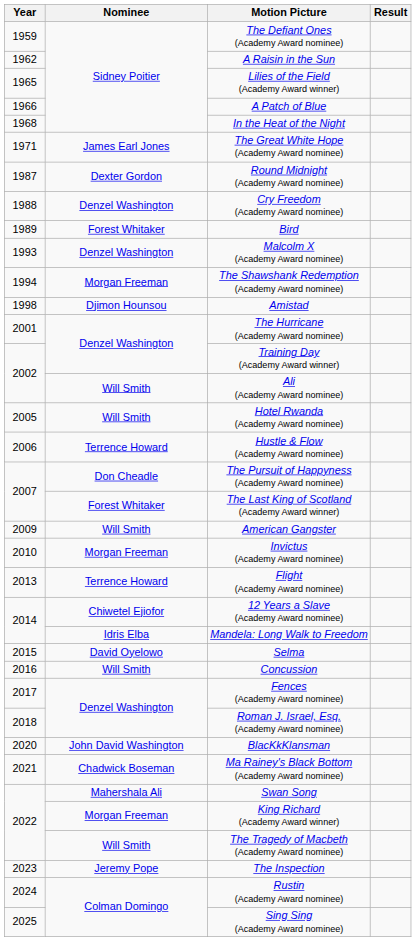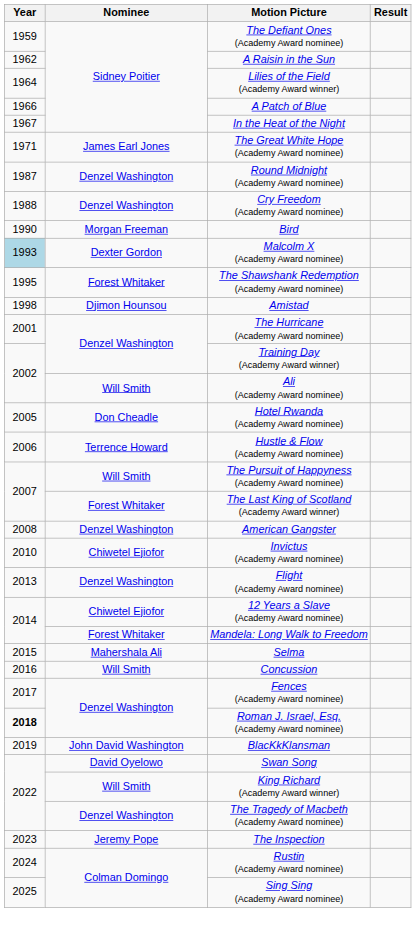Lilies of the Field (Academy Award winner) | Year: 1965 -> 1964
In the Heat of the Night | Year: 1968 -> 1967
Round Midnight (Academy Award nominee) | Nominee: Dexter Gordon -> Denzel Washington
Bird | Year: 1989 -> 1990
Bird | Nominee: Forest Whitaker -> Morgan Freeman
Malcolm X (Academy Award nominee) | Year: no background -> lightblue background
Malcolm X (Academy Award nominee) | Nominee: Denzel Washington -> Dexter Gordon
The Shawshank Redemption (Academy Award nominee) | Year: 1994 -> 1995
The Shawshank Redemption (Academy Award nominee) | Nominee: Morgan Freeman -> Forest Whitaker
Hotel Rwanda (Academy Award nominee) | Nominee: Will Smith -> Don Cheadle
The Pursuit of Happyness (Academy Award nominee) | Nominee: Don Cheadle -> Will Smith
American Gangster | Year: 2009 -> 2008
American Gangster | Nominee: Will Smith -> Denzel Washington
Invictus (Academy Award nominee) | Nominee: Morgan Freeman -> Chiwetel Ejiofor
Flight (Academy Award nominee) | Nominee: Terrence Howard -> Denzel Washington
Mandela: Long Walk to Freedom | Nominee: Idris Elba -> Forest Whitaker
Selma | Nominee: David Oyelowo -> Mahershala Ali
Roman J. Israel, Esq. (Academy Award nominee) | Year: normal -> bold
BlacKkKlansman | Year: 2020 -> 2019
- row: 2021 | Chadwick Boseman | Ma Rainey's Black Bottom (Academy Award nominee)
Swan Song | Nominee: Mahershala Ali -> David Oyelowo
King Richard (Academy Award winner) | Nominee: Morgan Freeman -> Will Smith
The Tragedy of Macbeth (Academy Award nominee) | Nominee: Will Smith -> Denzel Washington
